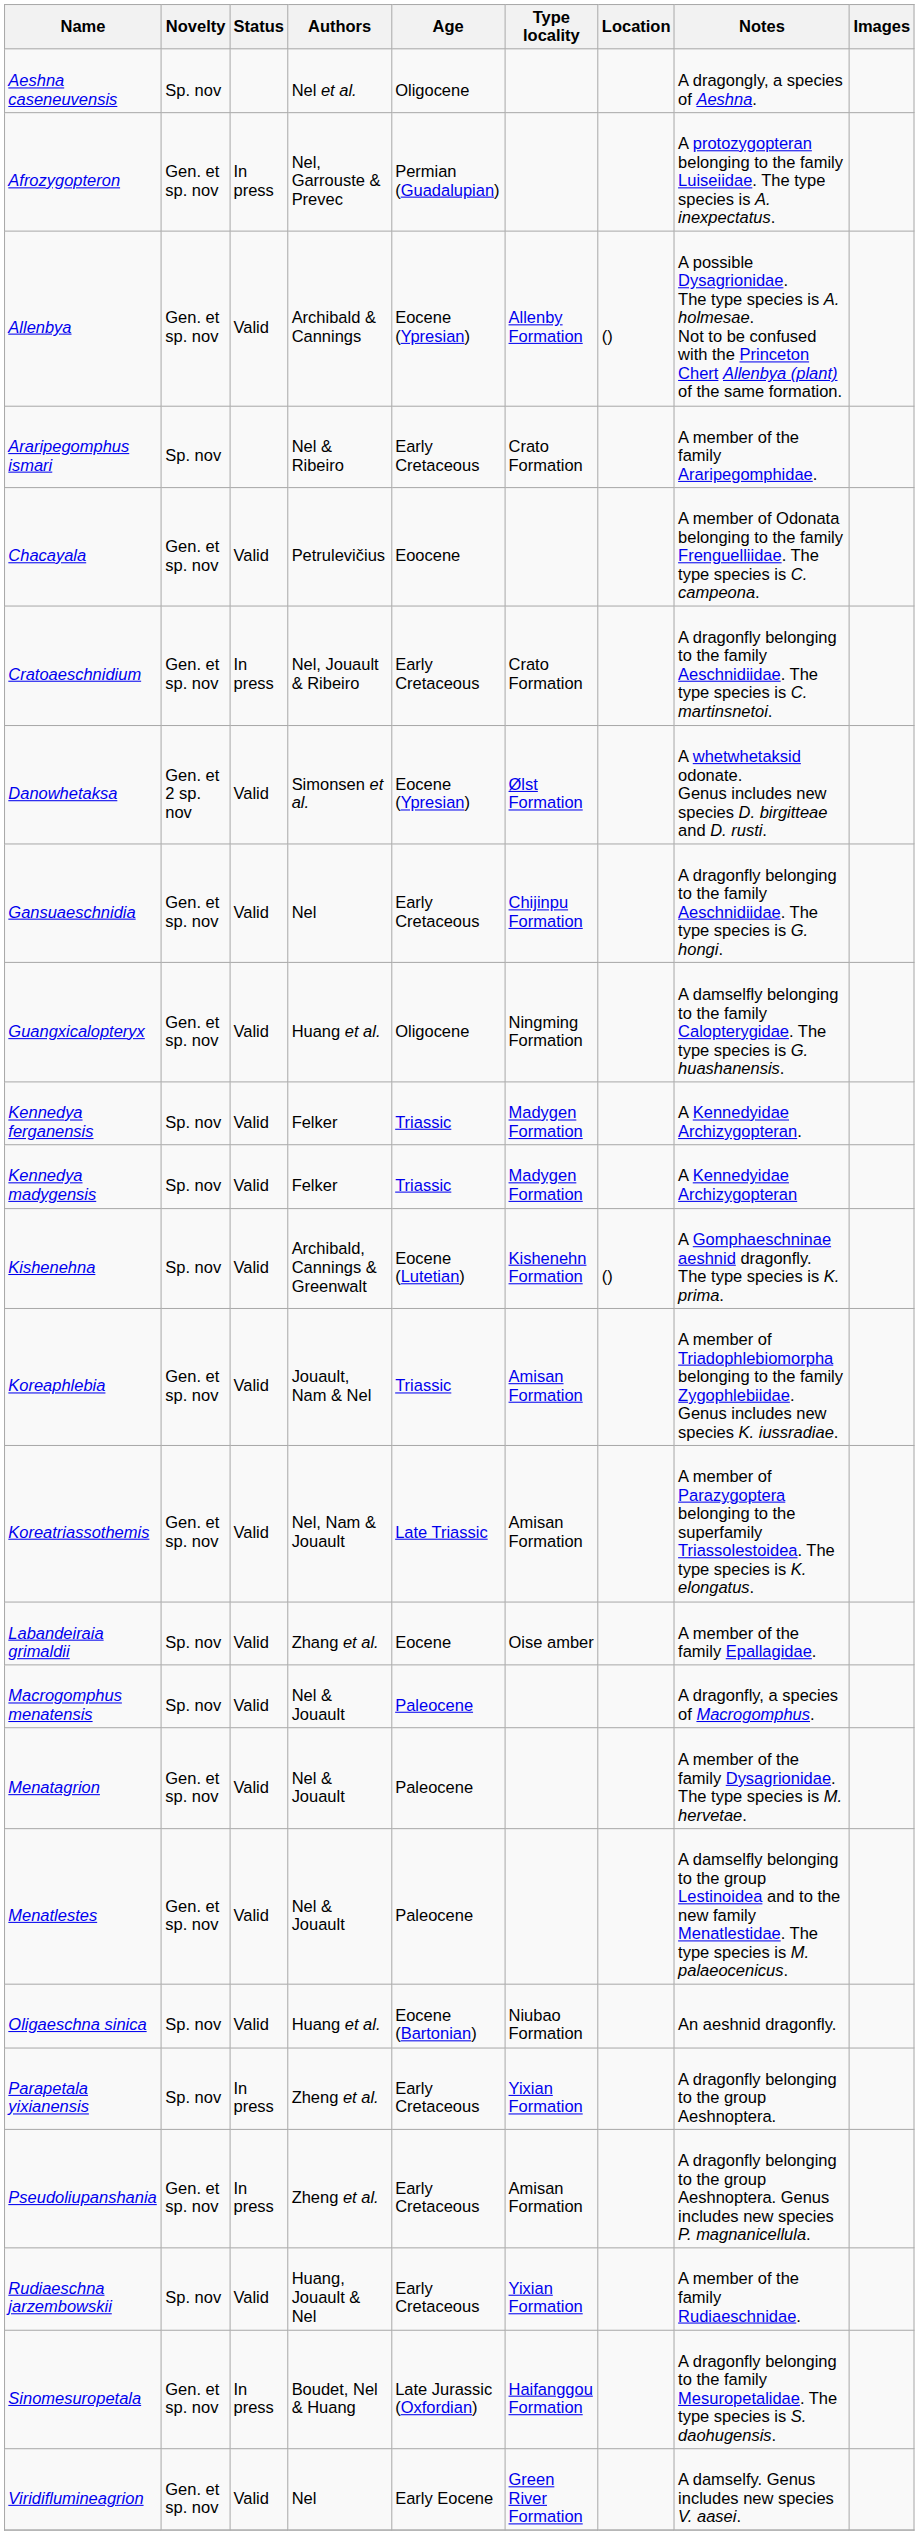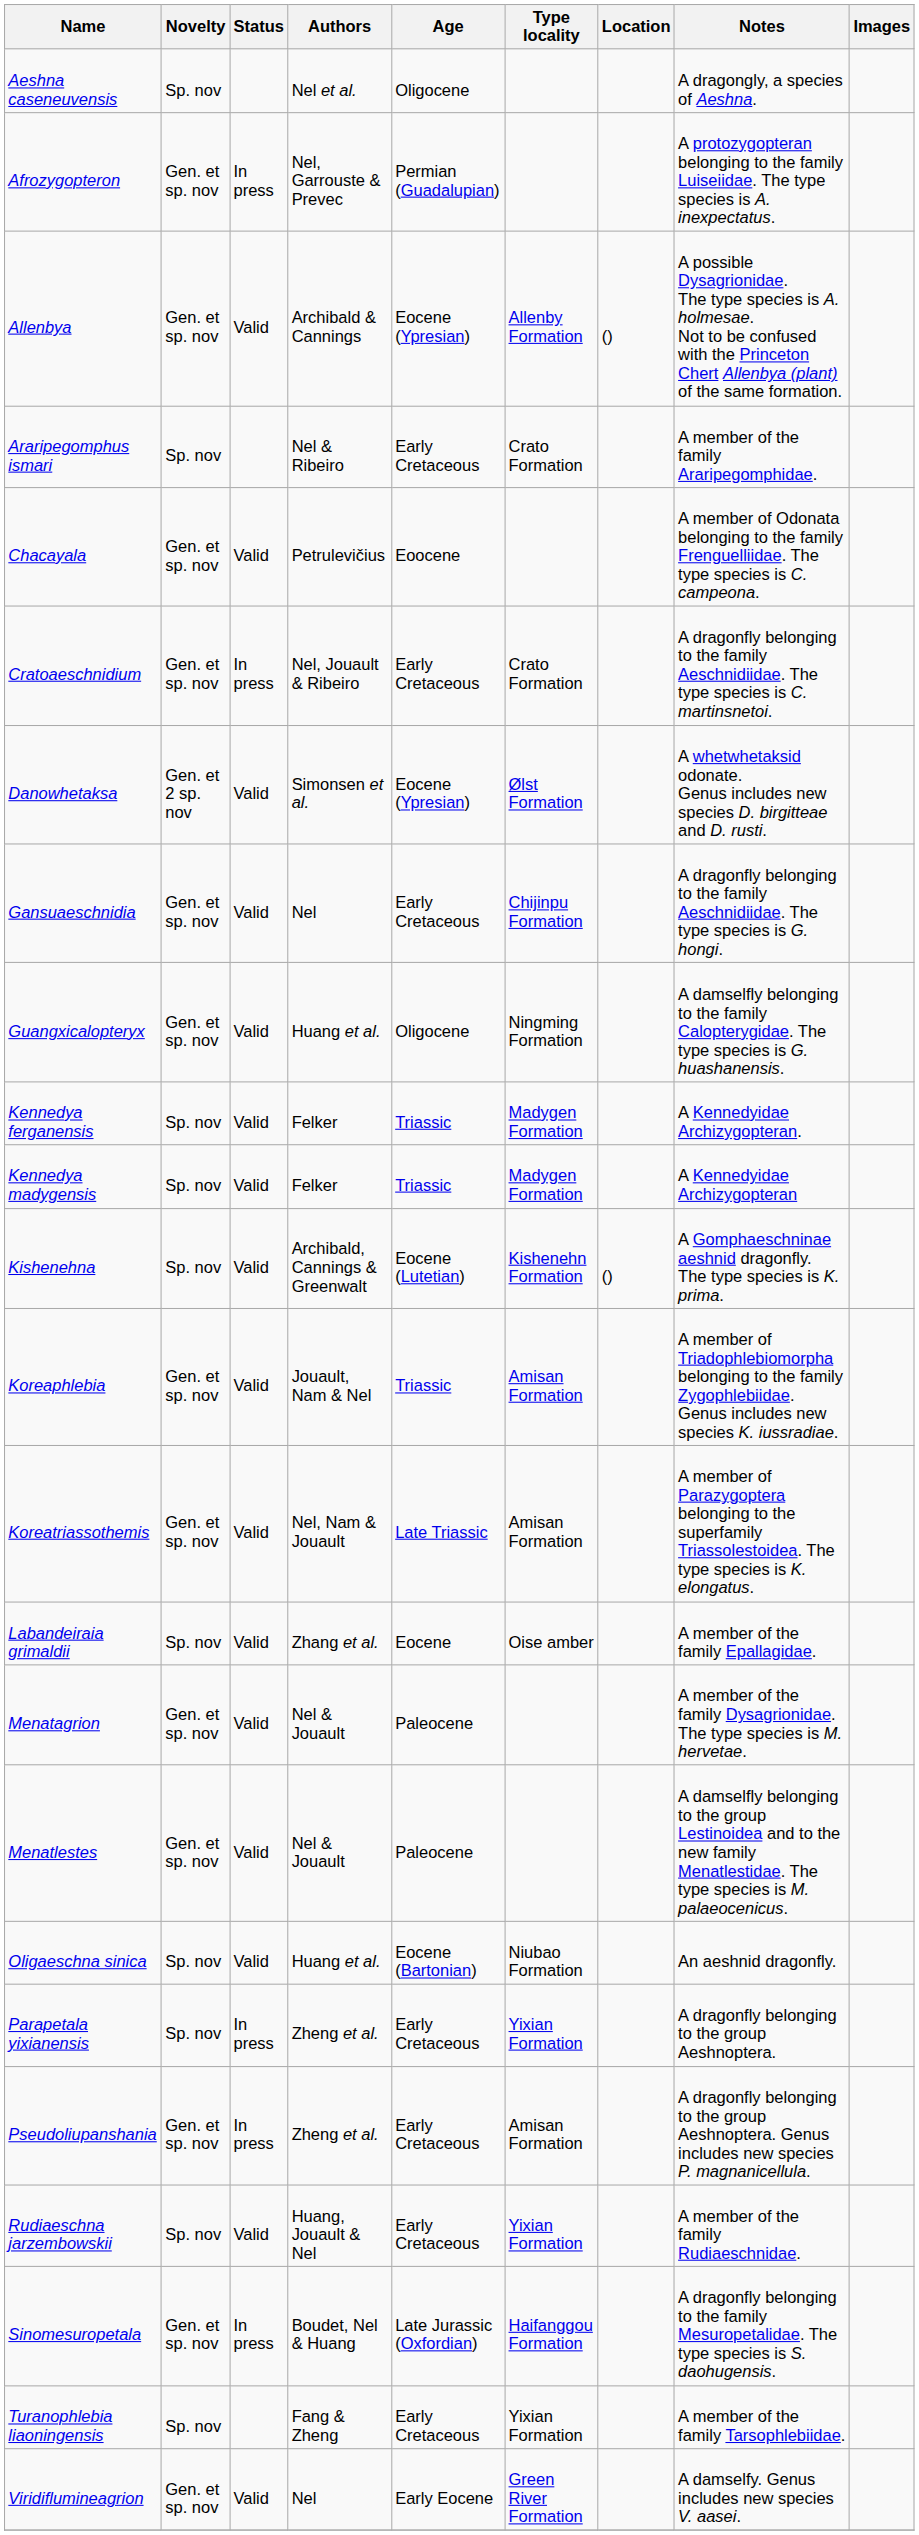- row: Macrogomphus menatensis | Sp. nov | Valid | Nel & Jouault | Paleocene | A dragonfly, a species of Macrogomphus.
+ row: Turanophlebia liaoningensis | Sp. nov | Fang & Zheng | Early Cretaceous | Yixian Formation | A member of the family Tarsophlebiidae.
